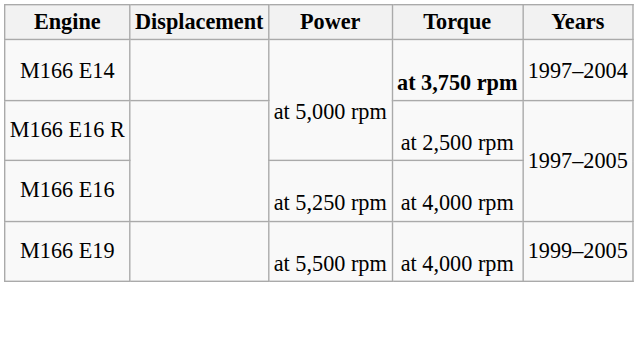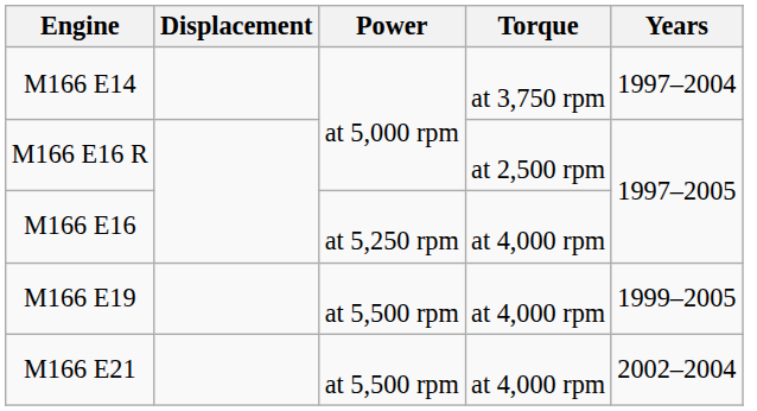M166 E14 | Torque: bold -> normal
+ row: M166 E21 | at 5,500 rpm | at 4,000 rpm | 2002–2004
